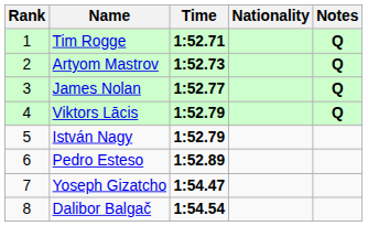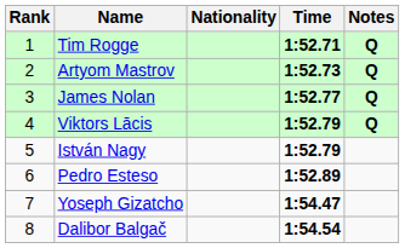columns swapped: Nationality <-> Time
